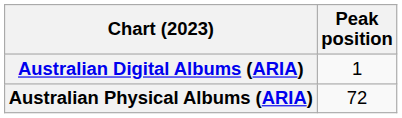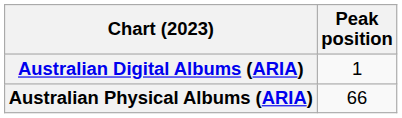Australian Physical Albums (ARIA) | Peak position: 72 -> 66
